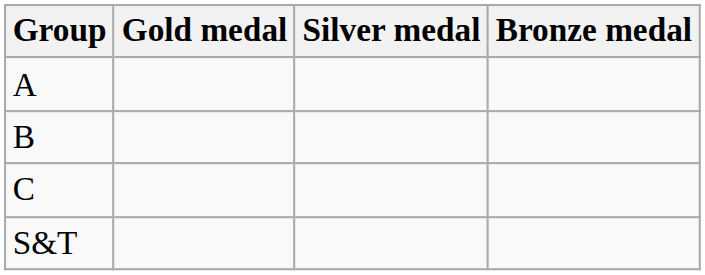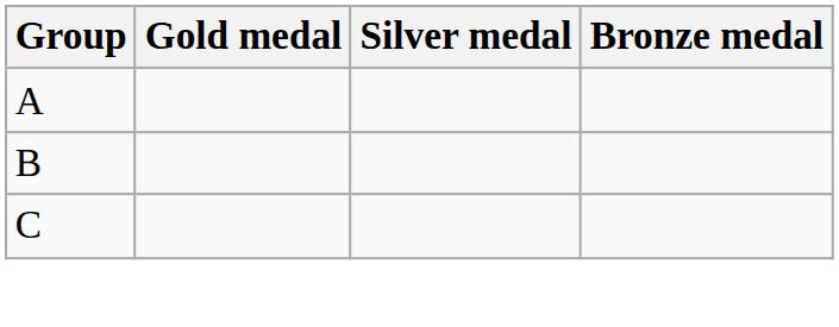- row: S&T
